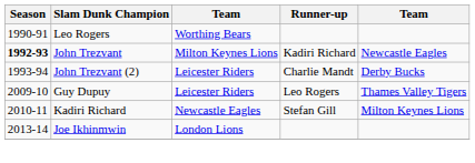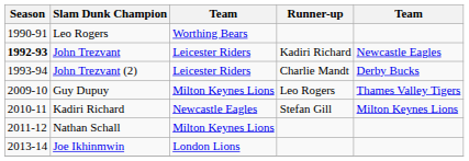John Trezvant | column 3: Milton Keynes Lions -> Leicester Riders
Guy Dupuy | column 3: Leicester Riders -> Milton Keynes Lions
+ row: 2011-12 | Nathan Schall | Milton Keynes Lions
